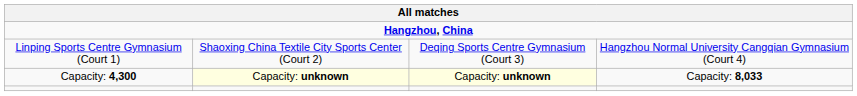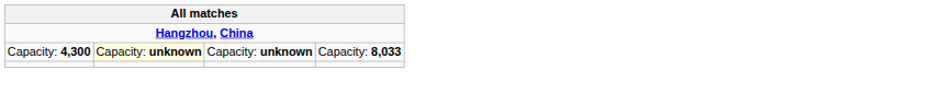- row: Linping Sports Centre Gymnasium (Court 1) | Shaoxing China Textile City Sports Center (Court 2) | Deqing Sports Centre Gymnasium (Court 3) | Hangzhou Normal University Cangqian Gymnasium (Court 4)
Capacity: 4,300 | column 3: lightyellow background -> no background
